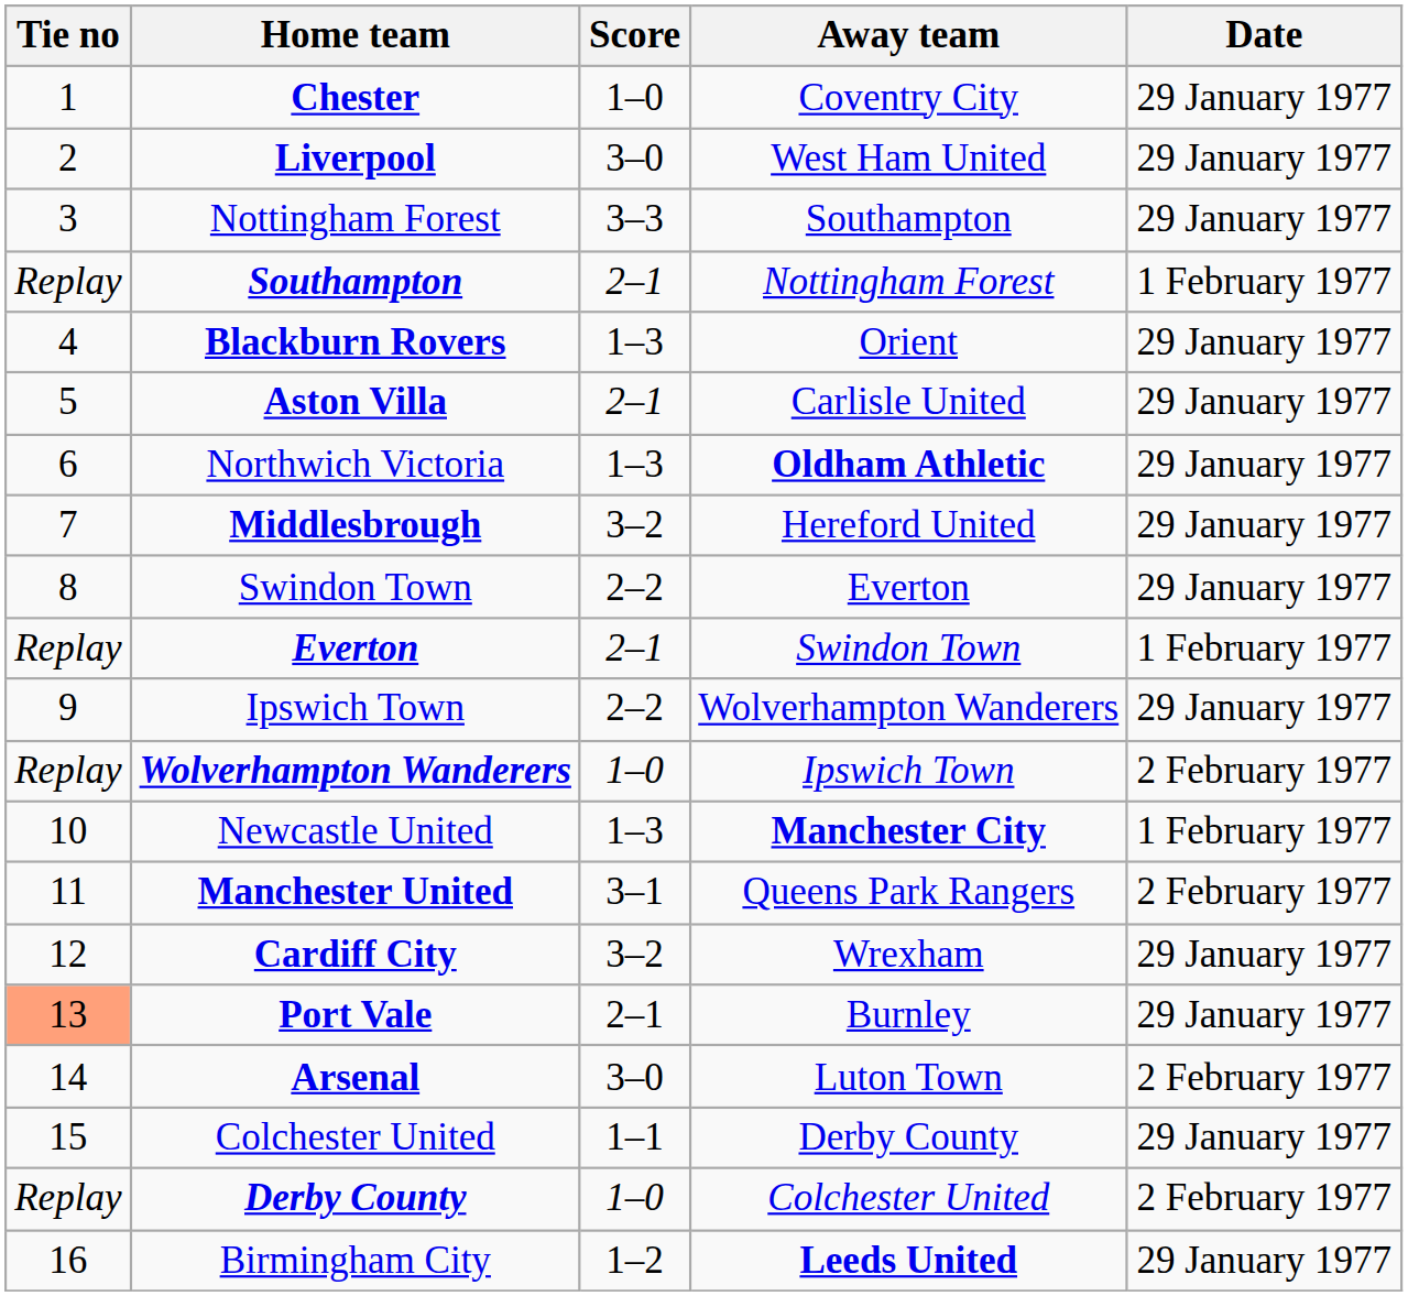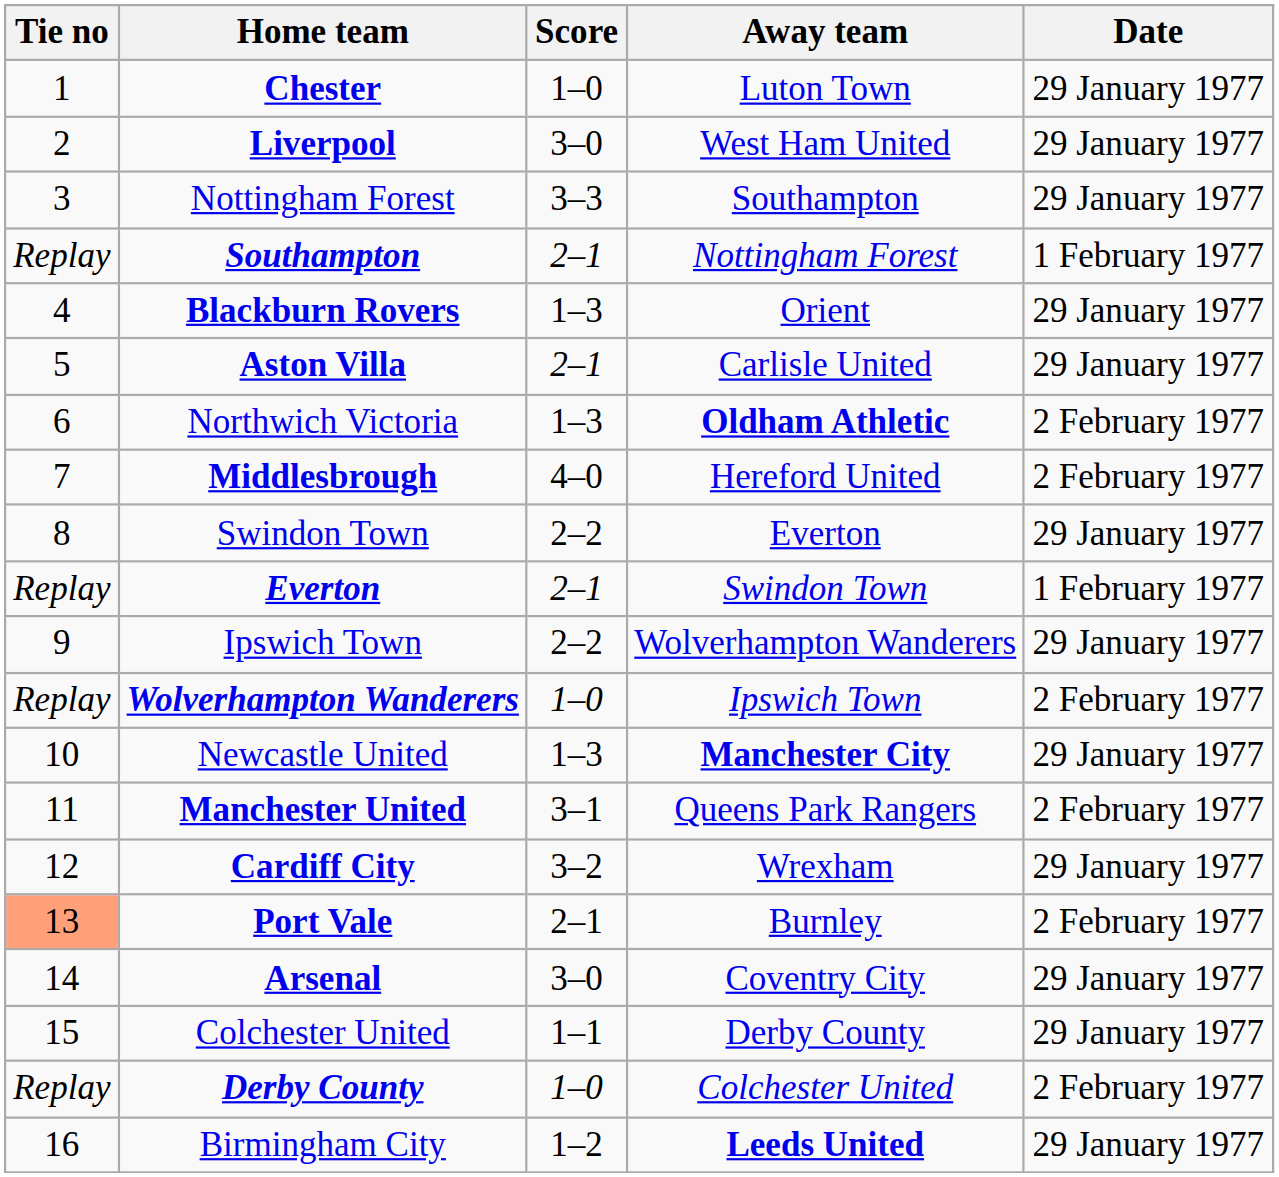Chester | Away team: Coventry City -> Luton Town
Northwich Victoria | Date: 29 January 1977 -> 2 February 1977
Middlesbrough | Score: 3–2 -> 4–0
Middlesbrough | Date: 29 January 1977 -> 2 February 1977
Newcastle United | Date: 1 February 1977 -> 29 January 1977
Port Vale | Date: 29 January 1977 -> 2 February 1977
Arsenal | Away team: Luton Town -> Coventry City
Arsenal | Date: 2 February 1977 -> 29 January 1977
